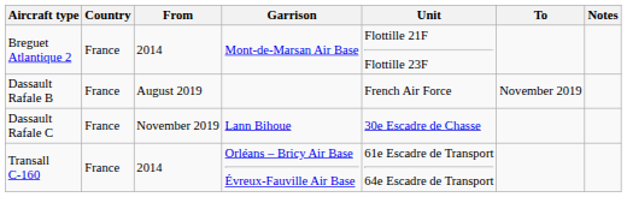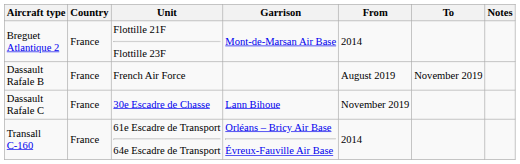columns swapped: Unit <-> From
